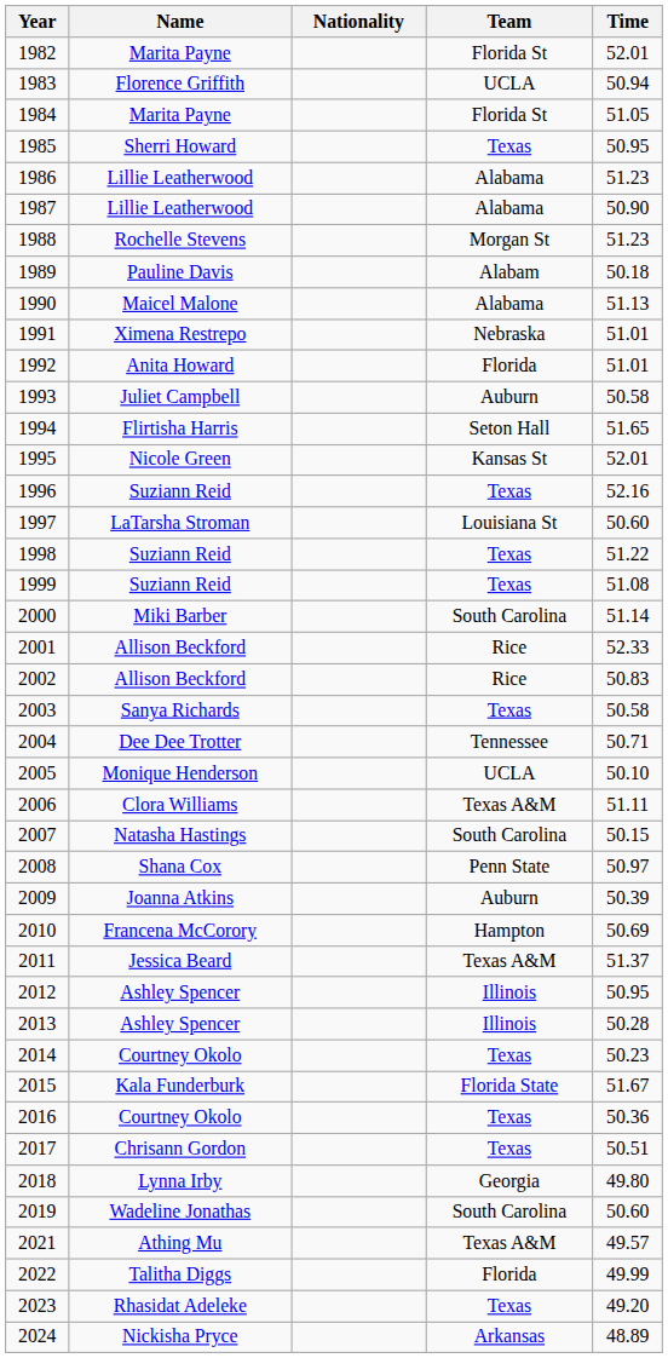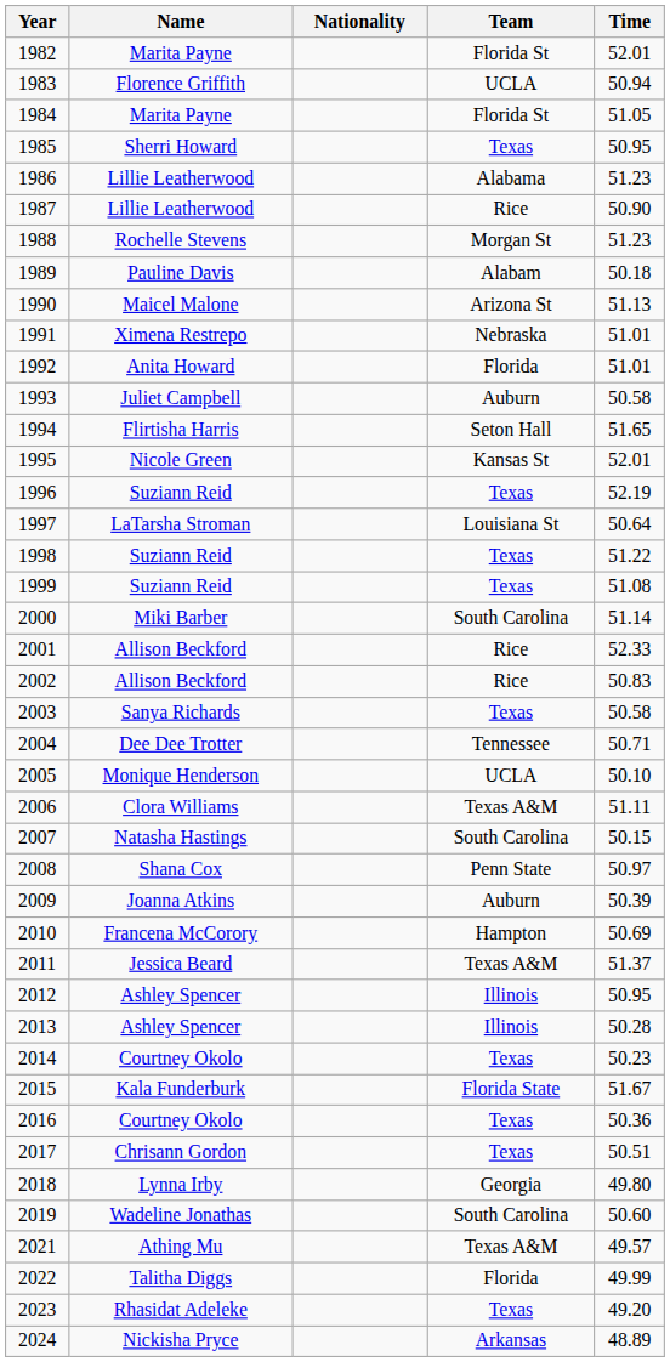1987 | Team: Alabama -> Rice
1990 | Team: Alabama -> Arizona St
1996 | Time: 52.16 -> 52.19
1997 | Time: 50.60 -> 50.64
